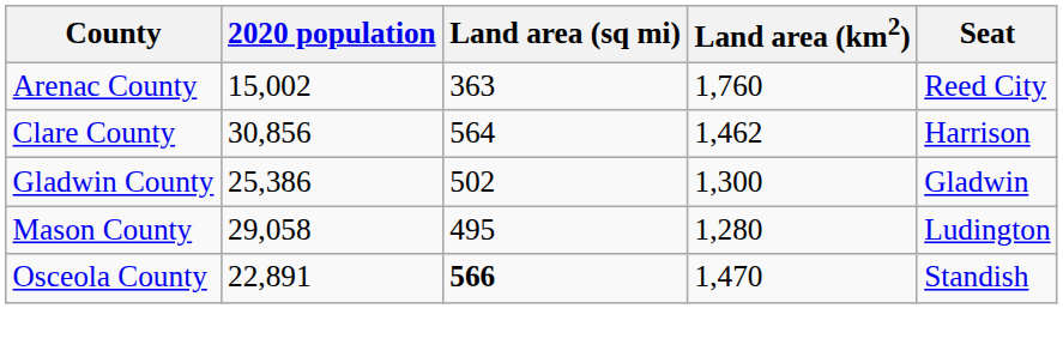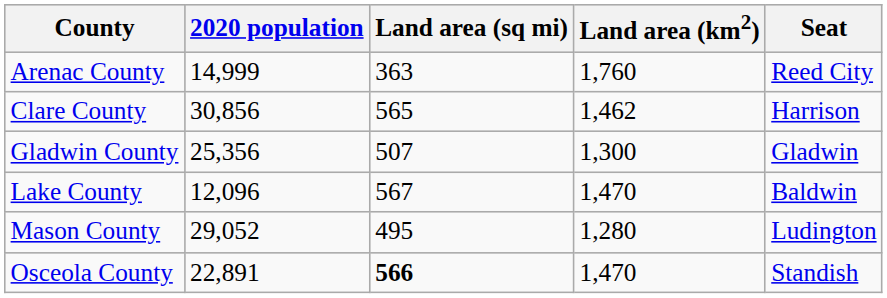Arenac County | 2020 population: 15,002 -> 14,999
Clare County | Land area (sq mi): 564 -> 565
Gladwin County | 2020 population: 25,386 -> 25,356
Gladwin County | Land area (sq mi): 502 -> 507
+ row: Lake County | 12,096 | 567 | 1,470 | Baldwin
Mason County | 2020 population: 29,058 -> 29,052
